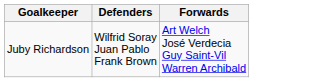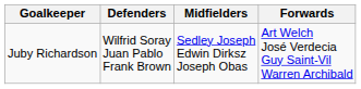+ column: Midfielders | Sedley Joseph Edwin Dirksz Joseph Obas
